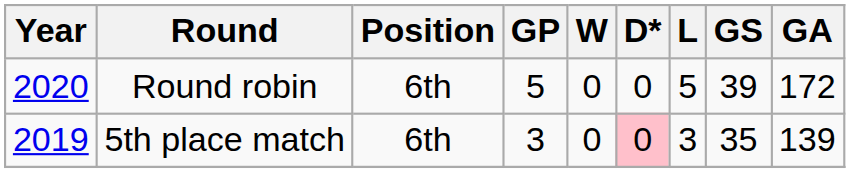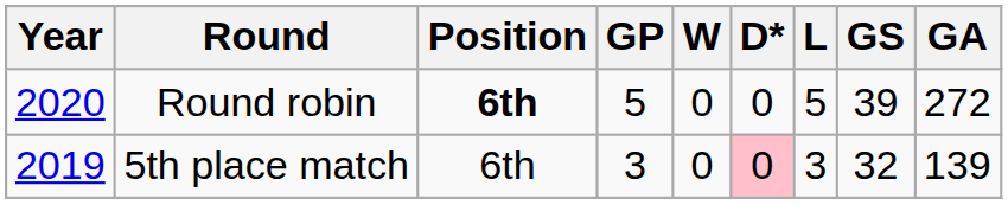Round robin | Position: normal -> bold
Round robin | GA: 172 -> 272
5th place match | GS: 35 -> 32
